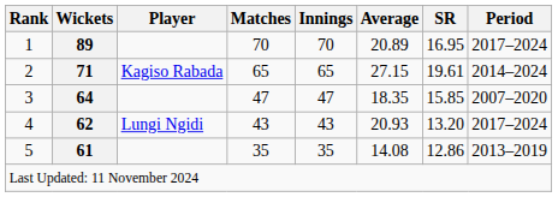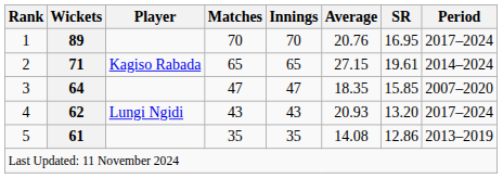1 | Average: 20.89 -> 20.76
